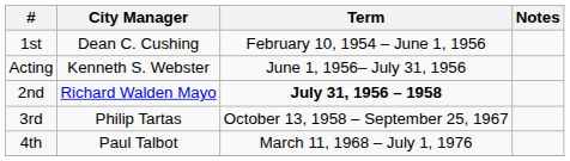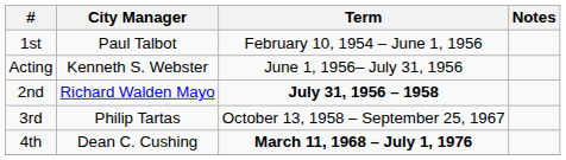1st | City Manager: Dean C. Cushing -> Paul Talbot
4th | City Manager: Paul Talbot -> Dean C. Cushing
4th | Term: normal -> bold
